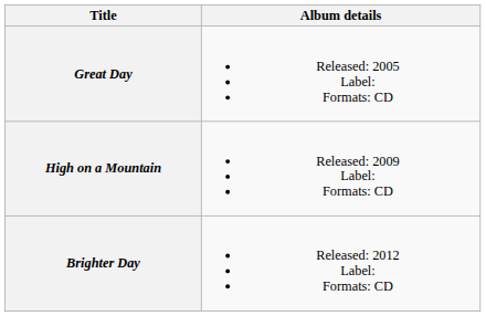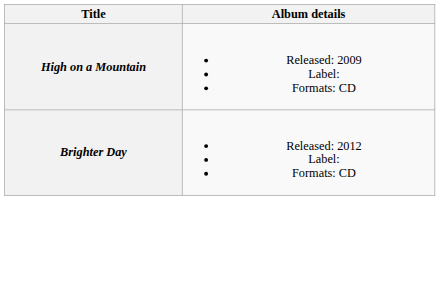- row: Great Day | Released: 2005 Label: Formats: CD
